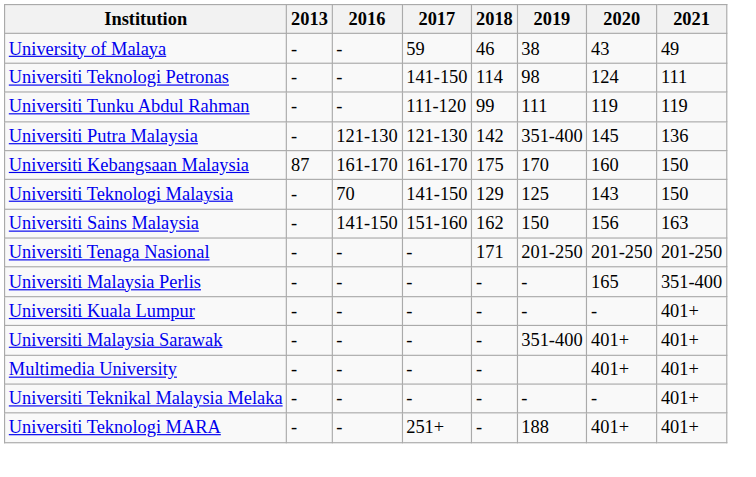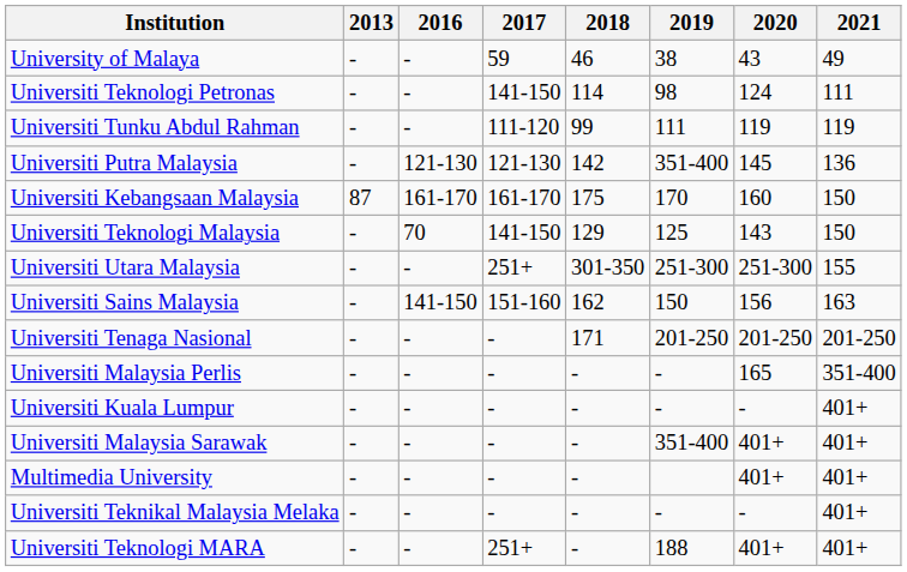+ row: Universiti Utara Malaysia | - | - | 251+ | 301-350 | 251-300 | 251-300 | 155
